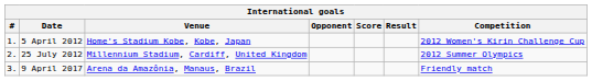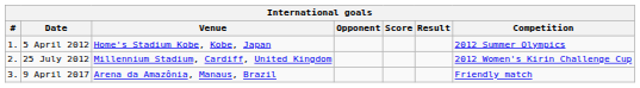5 April 2012 | Competition: 2012 Women's Kirin Challenge Cup -> 2012 Summer Olympics
25 July 2012 | Competition: 2012 Summer Olympics -> 2012 Women's Kirin Challenge Cup
